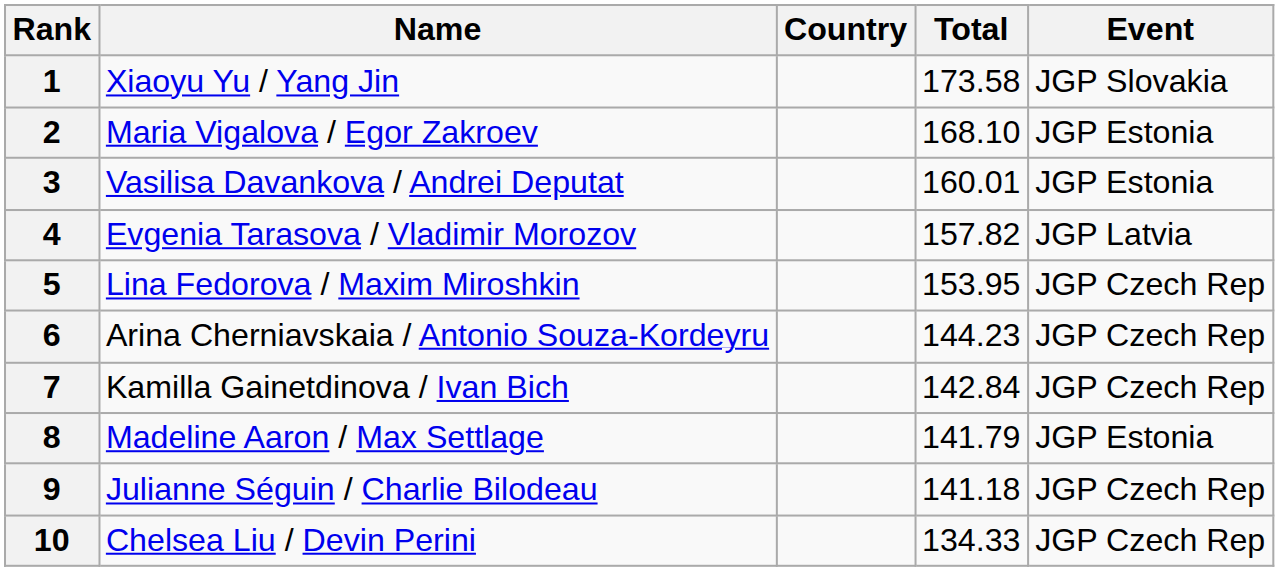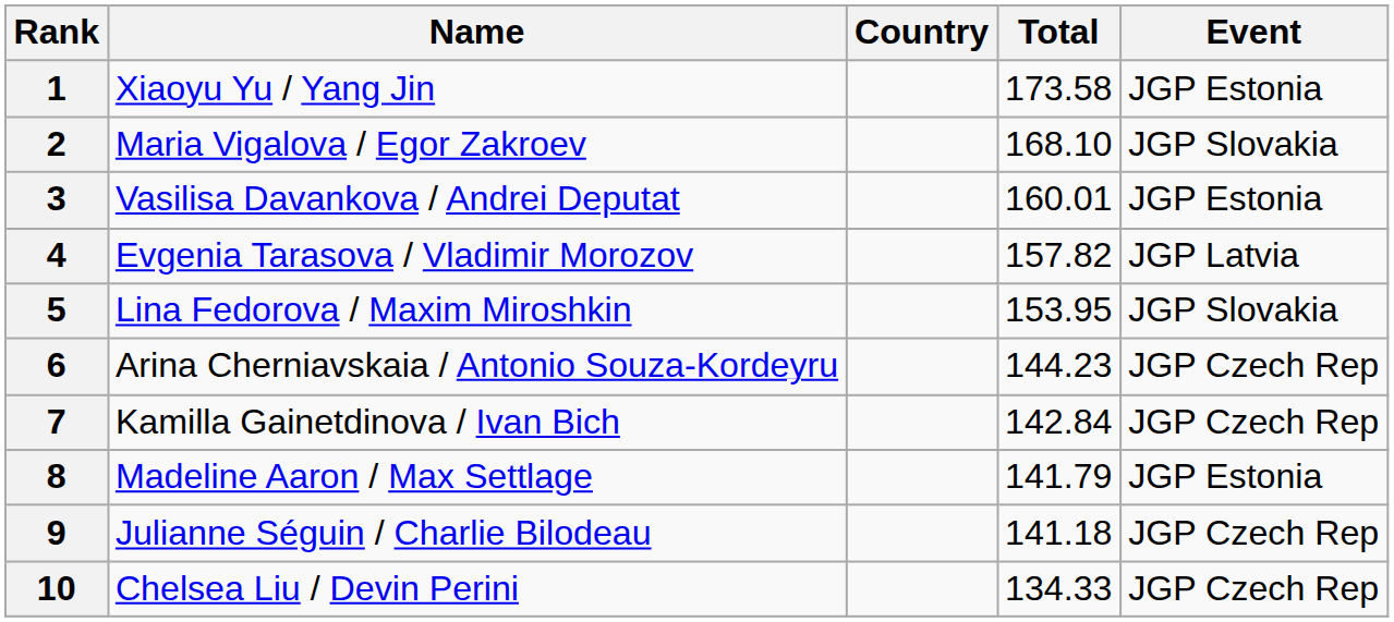1 | Event: JGP Slovakia -> JGP Estonia
2 | Event: JGP Estonia -> JGP Slovakia
5 | Event: JGP Czech Rep -> JGP Slovakia
